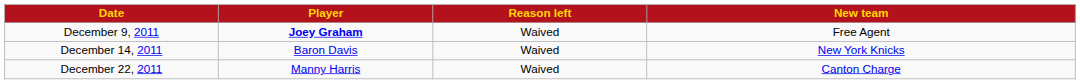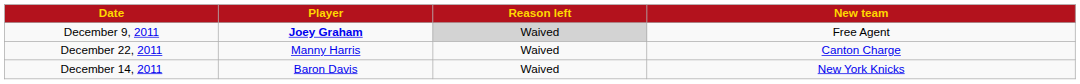December 9, 2011 | Reason left: no background -> lightgrey background
rows swapped: December 14, 2011 <-> December 22, 2011
